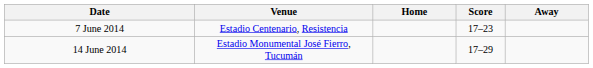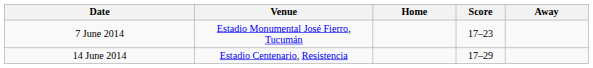7 June 2014 | Venue: Estadio Centenario, Resistencia -> Estadio Monumental José Fierro, Tucumán
14 June 2014 | Venue: Estadio Monumental José Fierro, Tucumán -> Estadio Centenario, Resistencia
